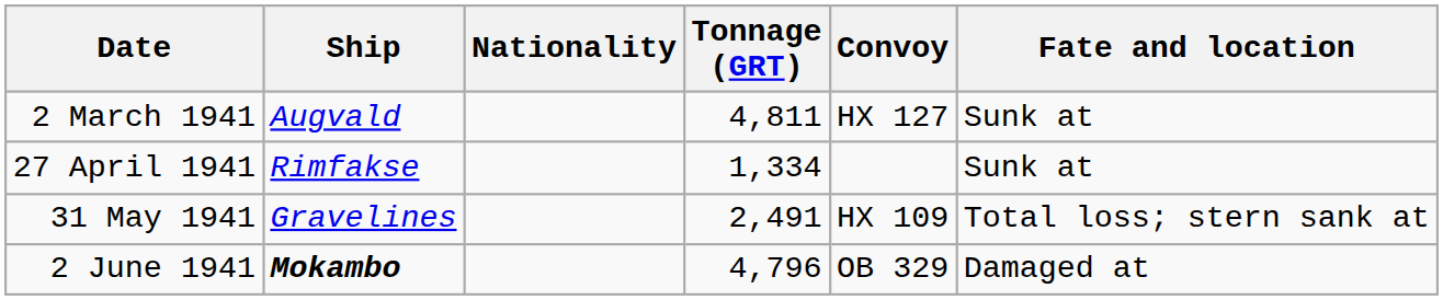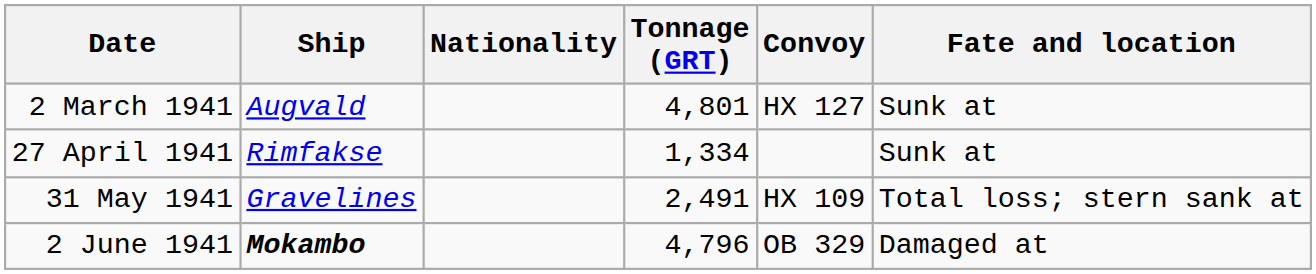2 March 1941 | Tonnage (GRT): 4,811 -> 4,801
